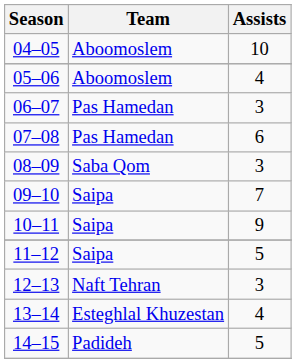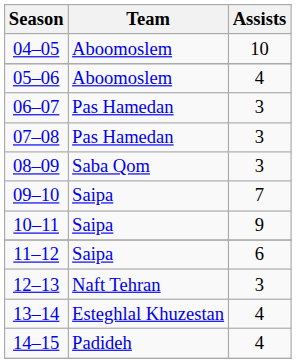07–08 | Assists: 6 -> 3
11–12 | Assists: 5 -> 6
14–15 | Assists: 5 -> 4
